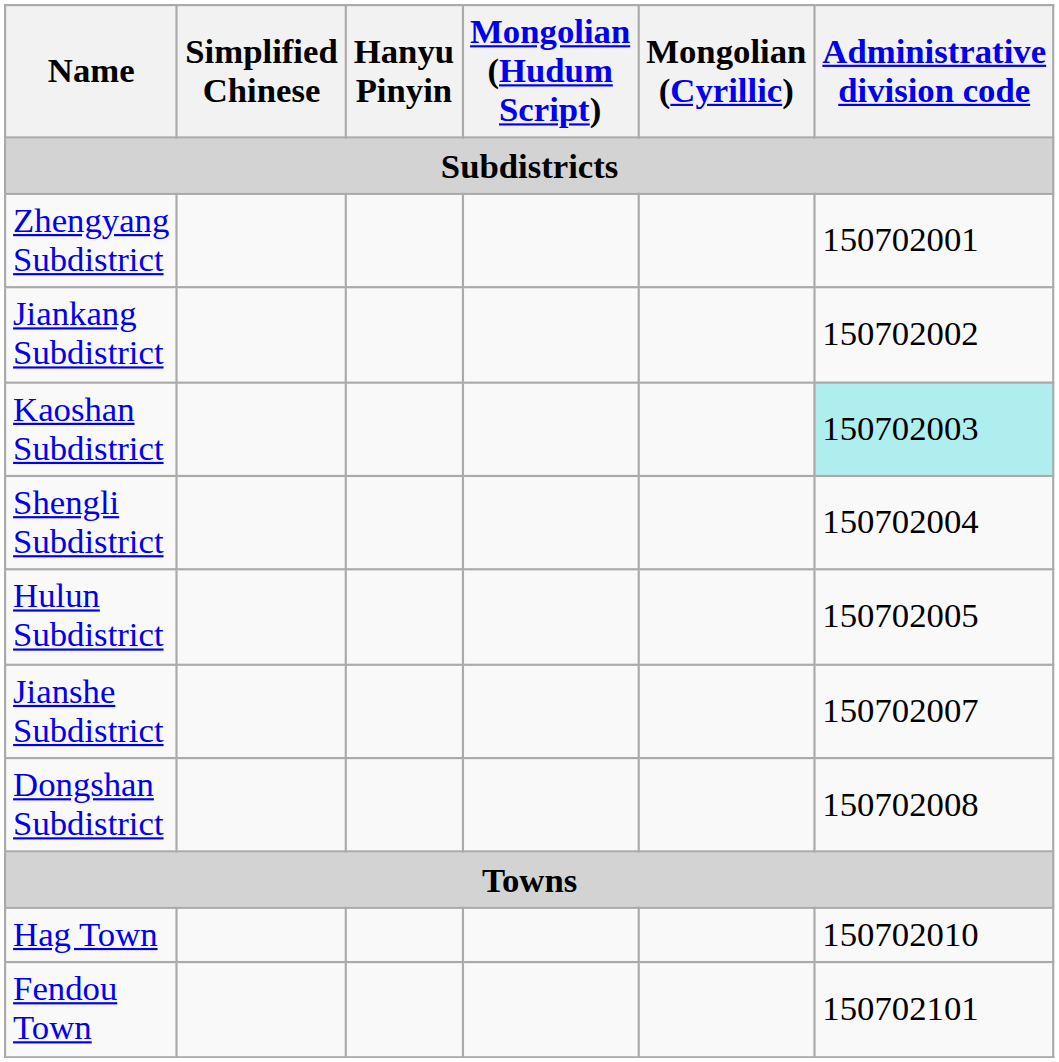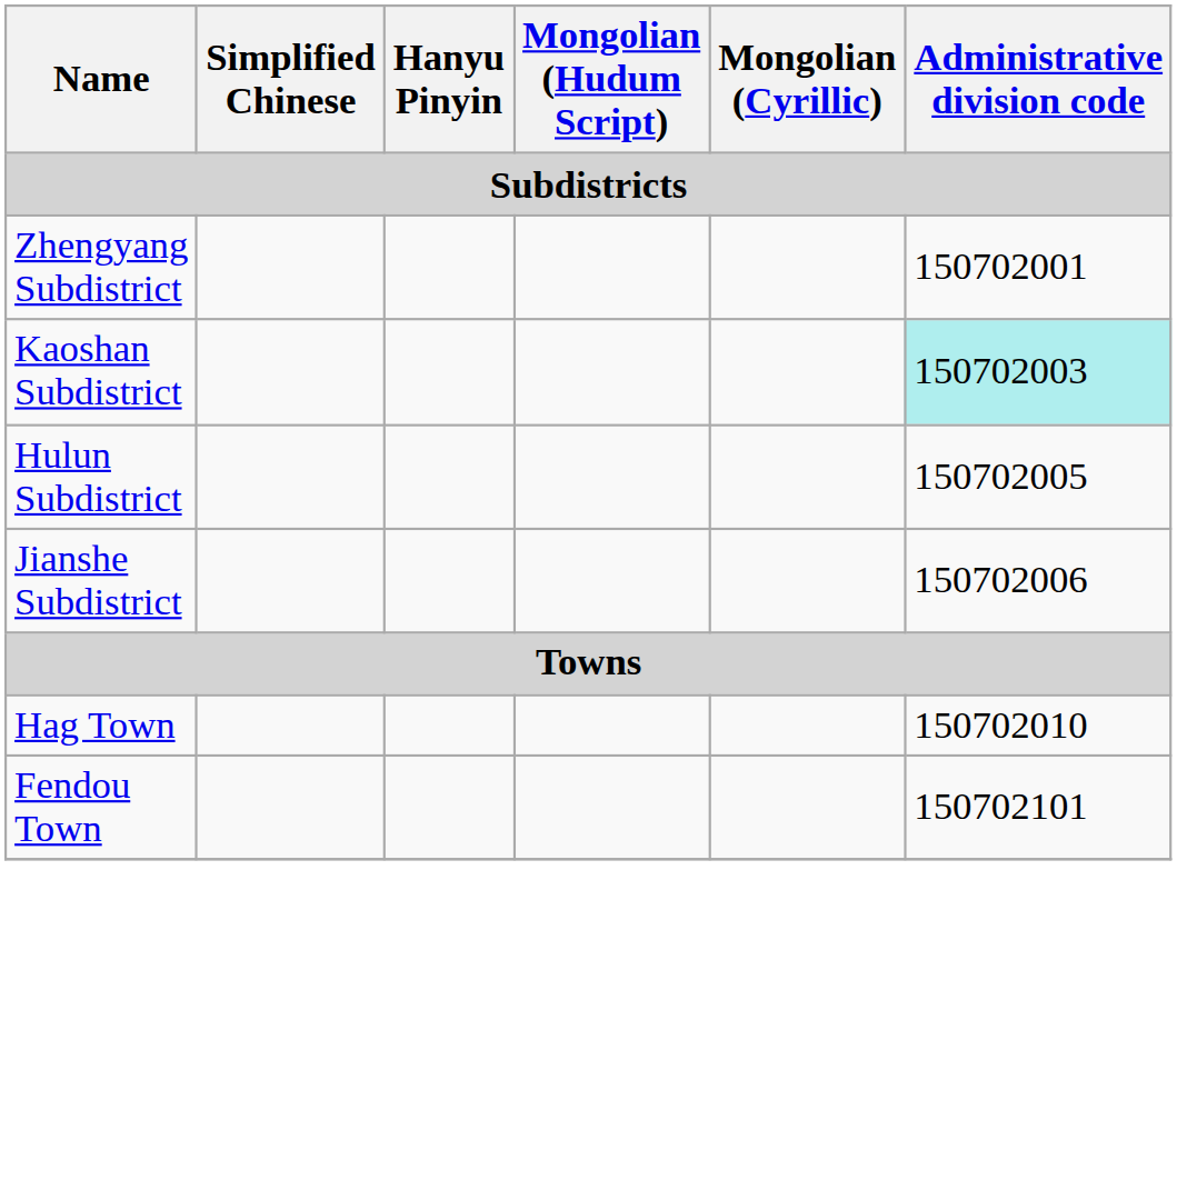- row: Jiankang Subdistrict | 150702002
- row: Shengli Subdistrict | 150702004
Jianshe Subdistrict | Administrative division code: 150702007 -> 150702006
- row: Dongshan Subdistrict | 150702008
